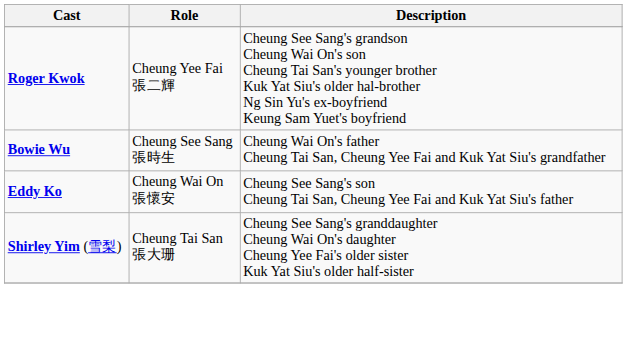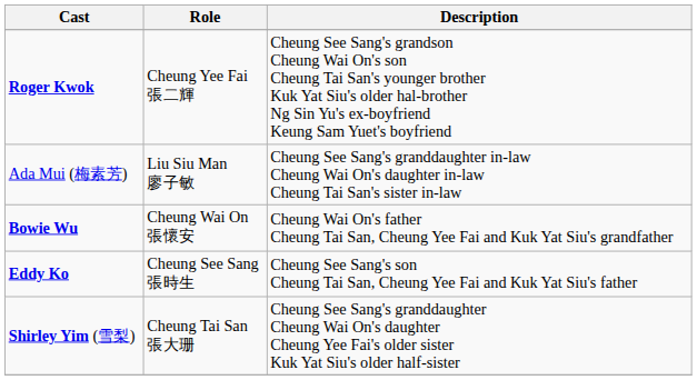+ row: Ada Mui (梅素芳) | Liu Siu Man 廖子敏 | Cheung See Sang's granddaughter in-law Cheung Wai On's daughter in-law Cheung Tai San's sister in-law
Bowie Wu | Role: Cheung See Sang 張時生 -> Cheung Wai On 張懷安
Eddy Ko | Role: Cheung Wai On 張懷安 -> Cheung See Sang 張時生
